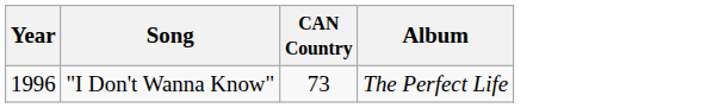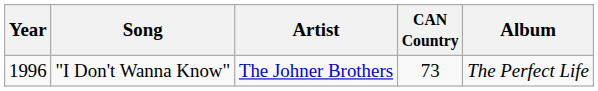+ column: Artist | The Johner Brothers
